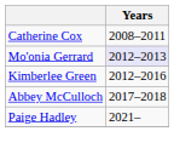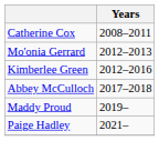Mo'onia Gerrard | Years: lavender background -> no background
+ row: Maddy Proud | 2019–
